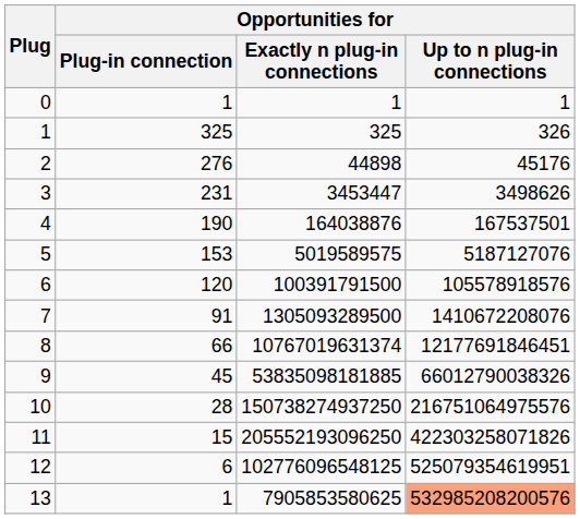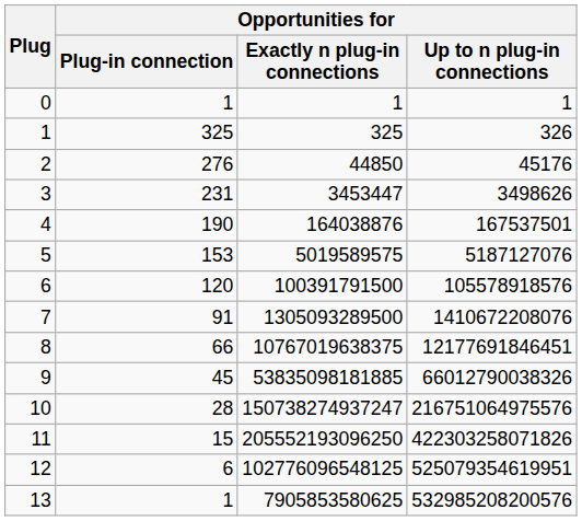2 | Opportunities for / Exactly n plug-in connections: 44898 -> 44850
8 | Opportunities for / Exactly n plug-in connections: 10767019631374 -> 10767019638375
10 | Opportunities for / Exactly n plug-in connections: 150738274937250 -> 150738274937247
13 | Opportunities for / Up to n plug-in connections: lightsalmon background -> no background
